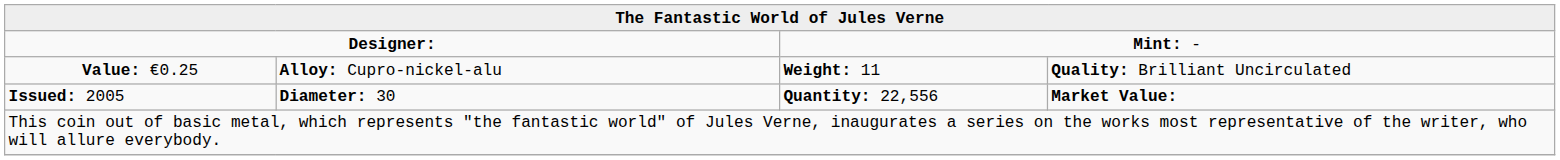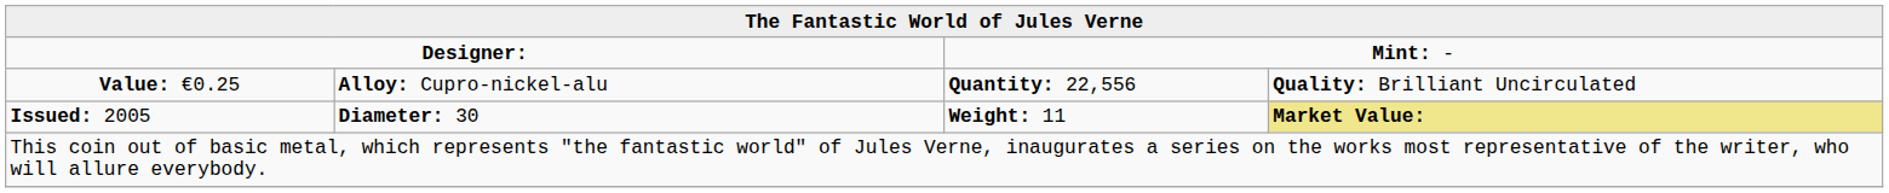Value: €0.25 | column 3: Weight: 11 -> Quantity: 22,556
Issued: 2005 | column 3: Quantity: 22,556 -> Weight: 11
Issued: 2005 | column 4: no background -> khaki background
